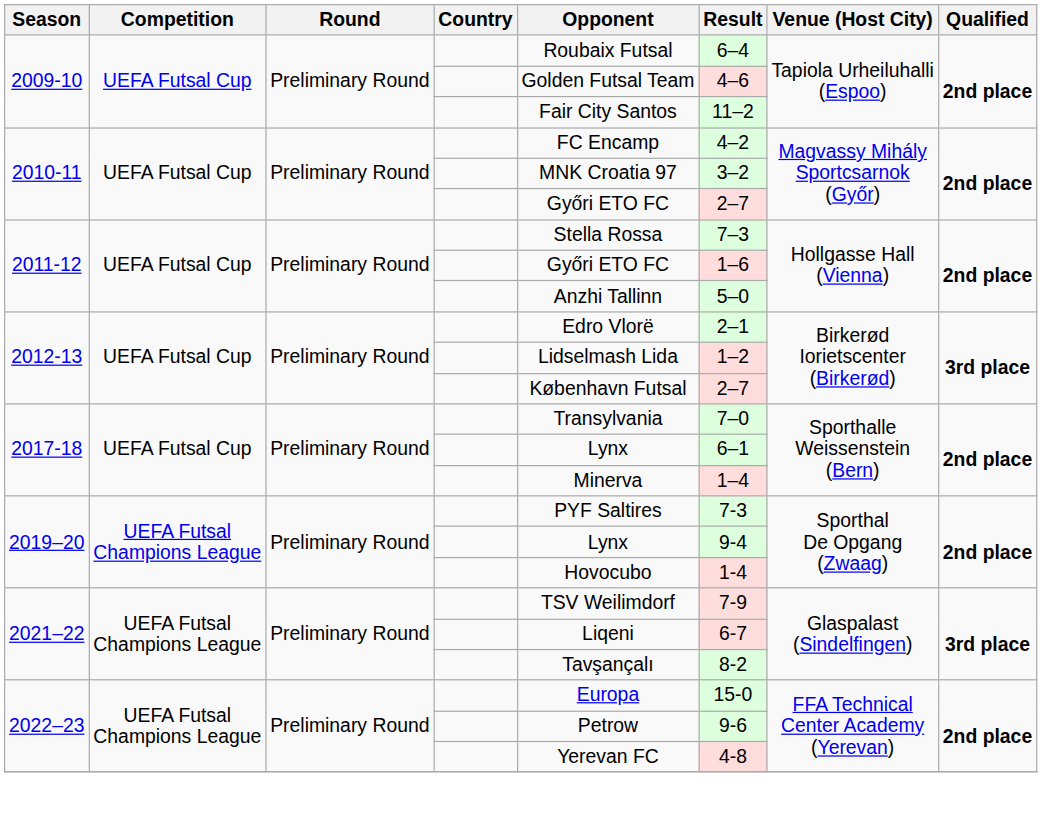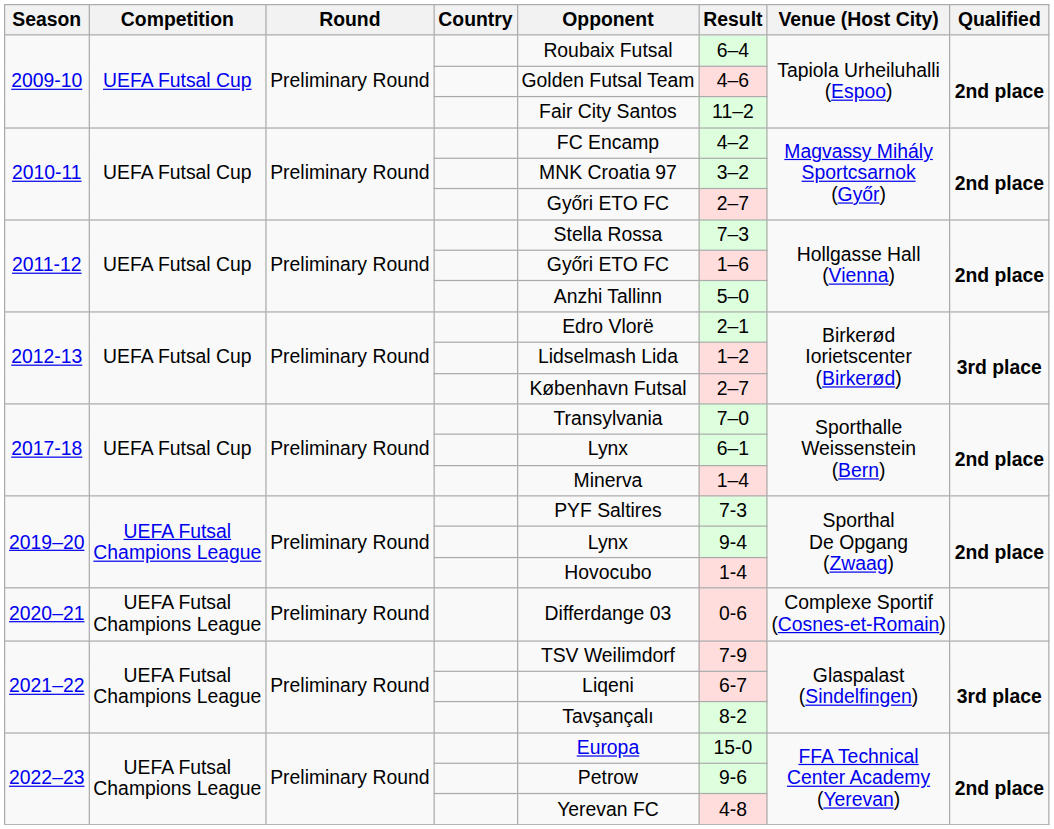+ row: 2020–21 | UEFA Futsal Champions League | Preliminary Round | Differdange 03 | 0-6 | Complexe Sportif (Cosnes-et-Romain)
